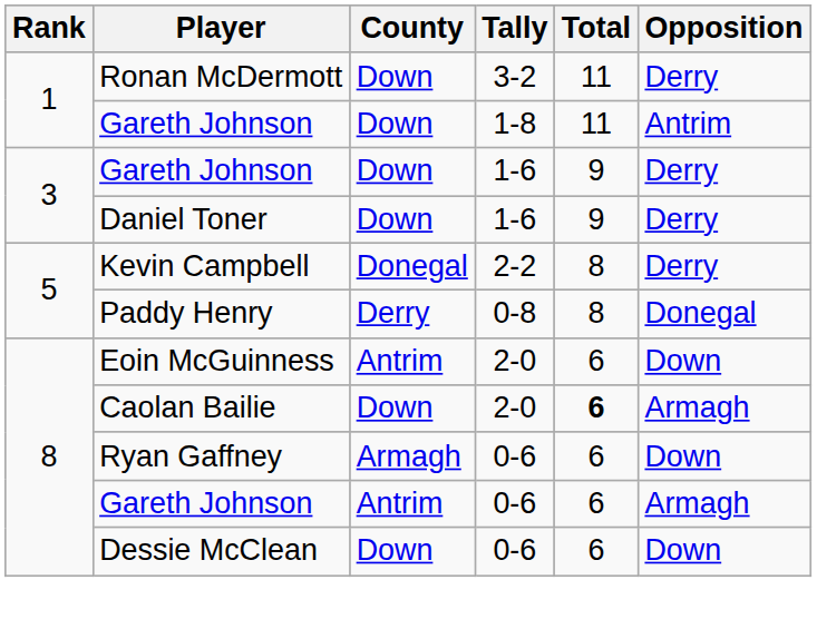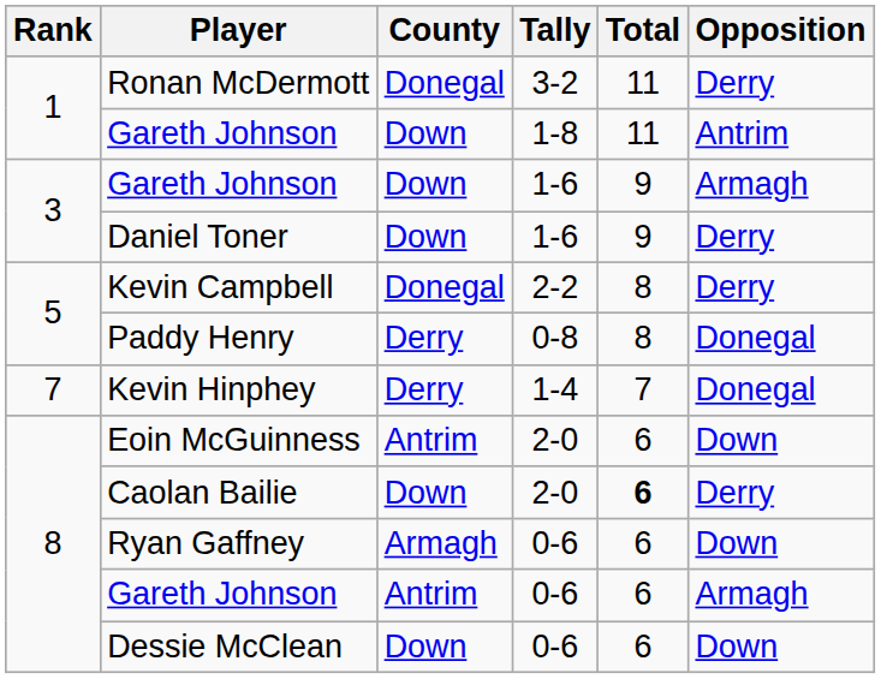Ronan McDermott | County: Down -> Donegal
Gareth Johnson / 1-6 | Opposition: Derry -> Armagh
+ row: 7 | Kevin Hinphey | Derry | 1-4 | 7 | Donegal
Caolan Bailie | Opposition: Armagh -> Derry
